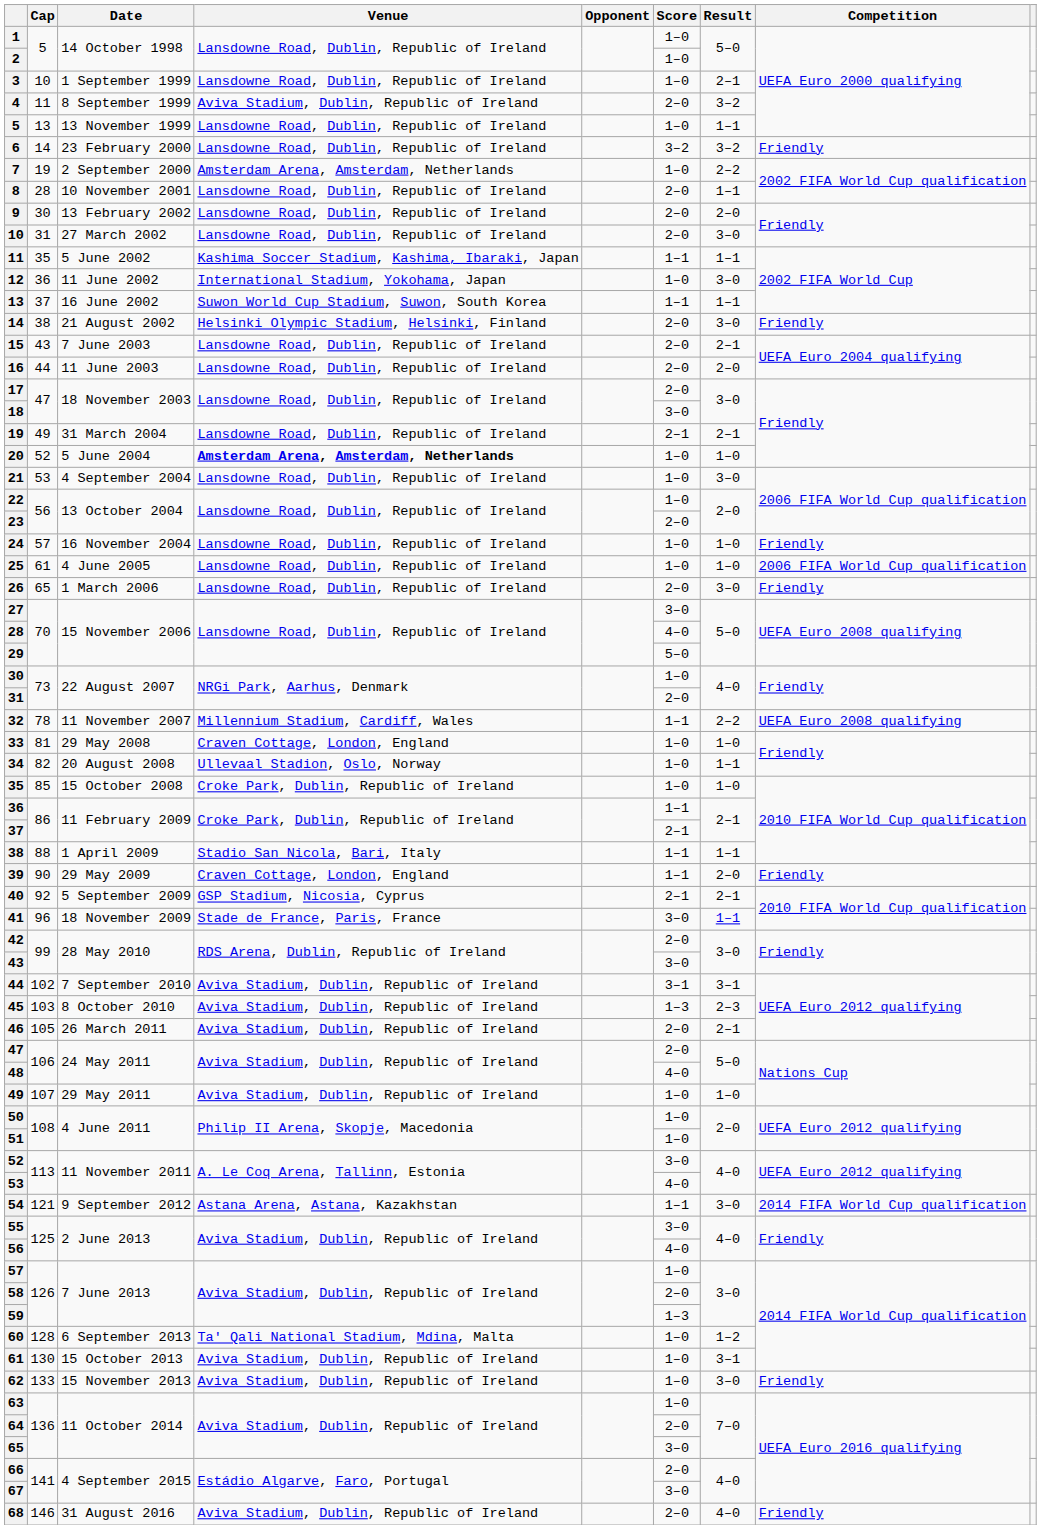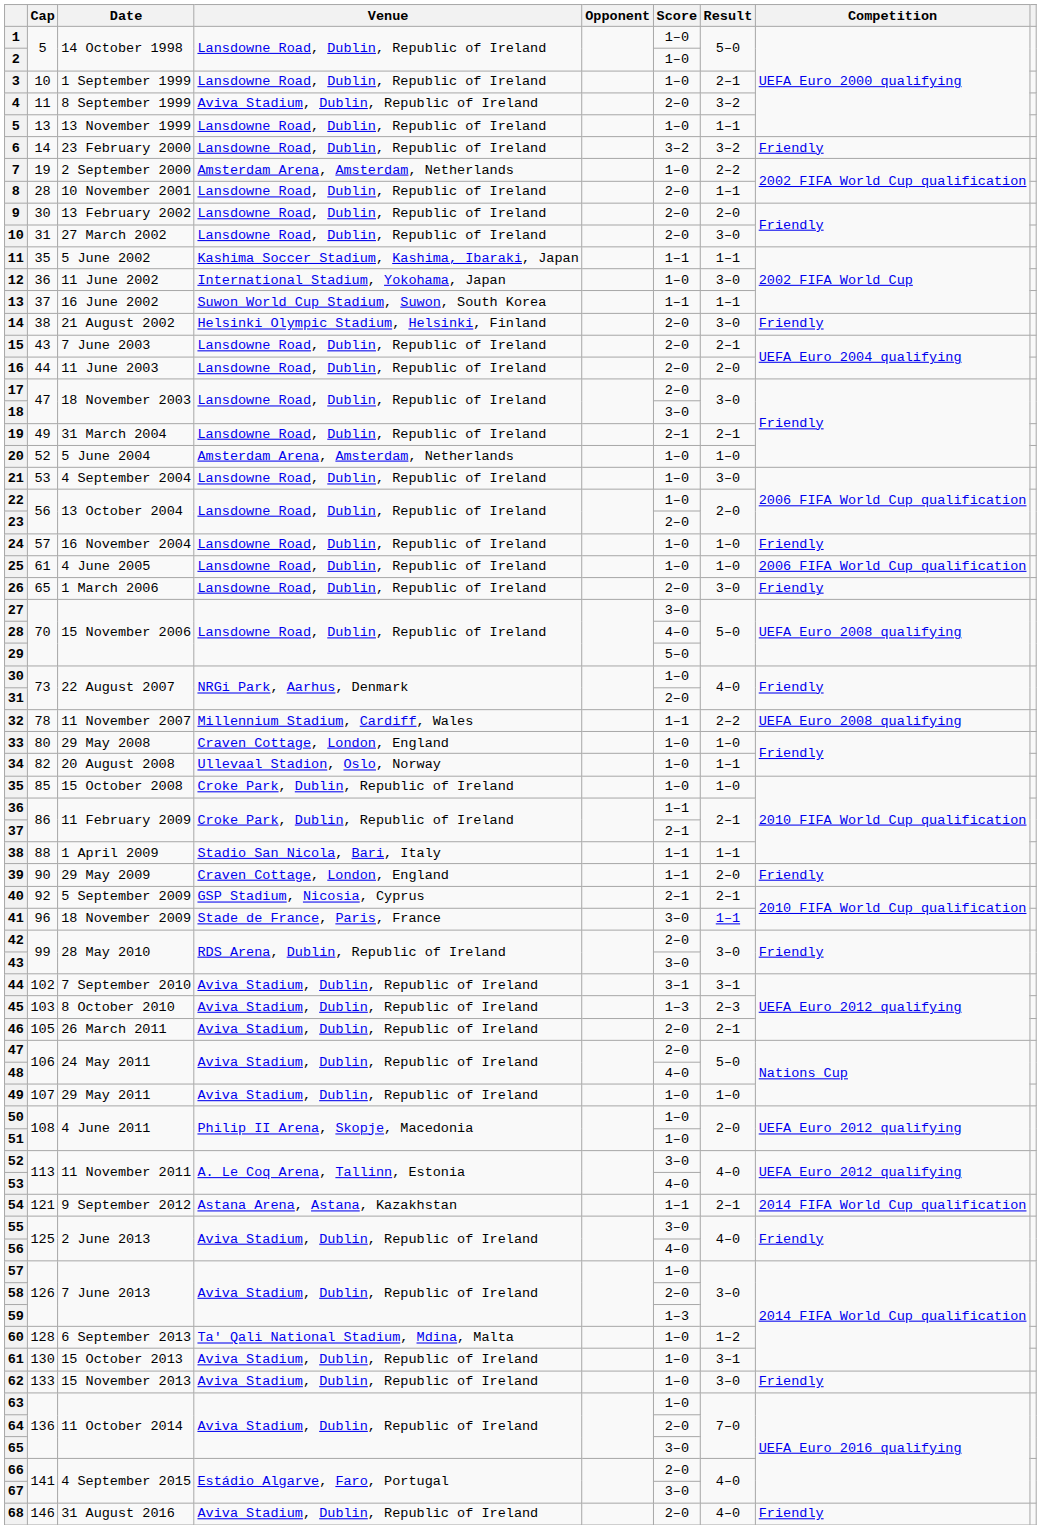20 | Venue: bold -> normal
33 | Cap: 81 -> 80
54 | Result: 3–0 -> 2–1
